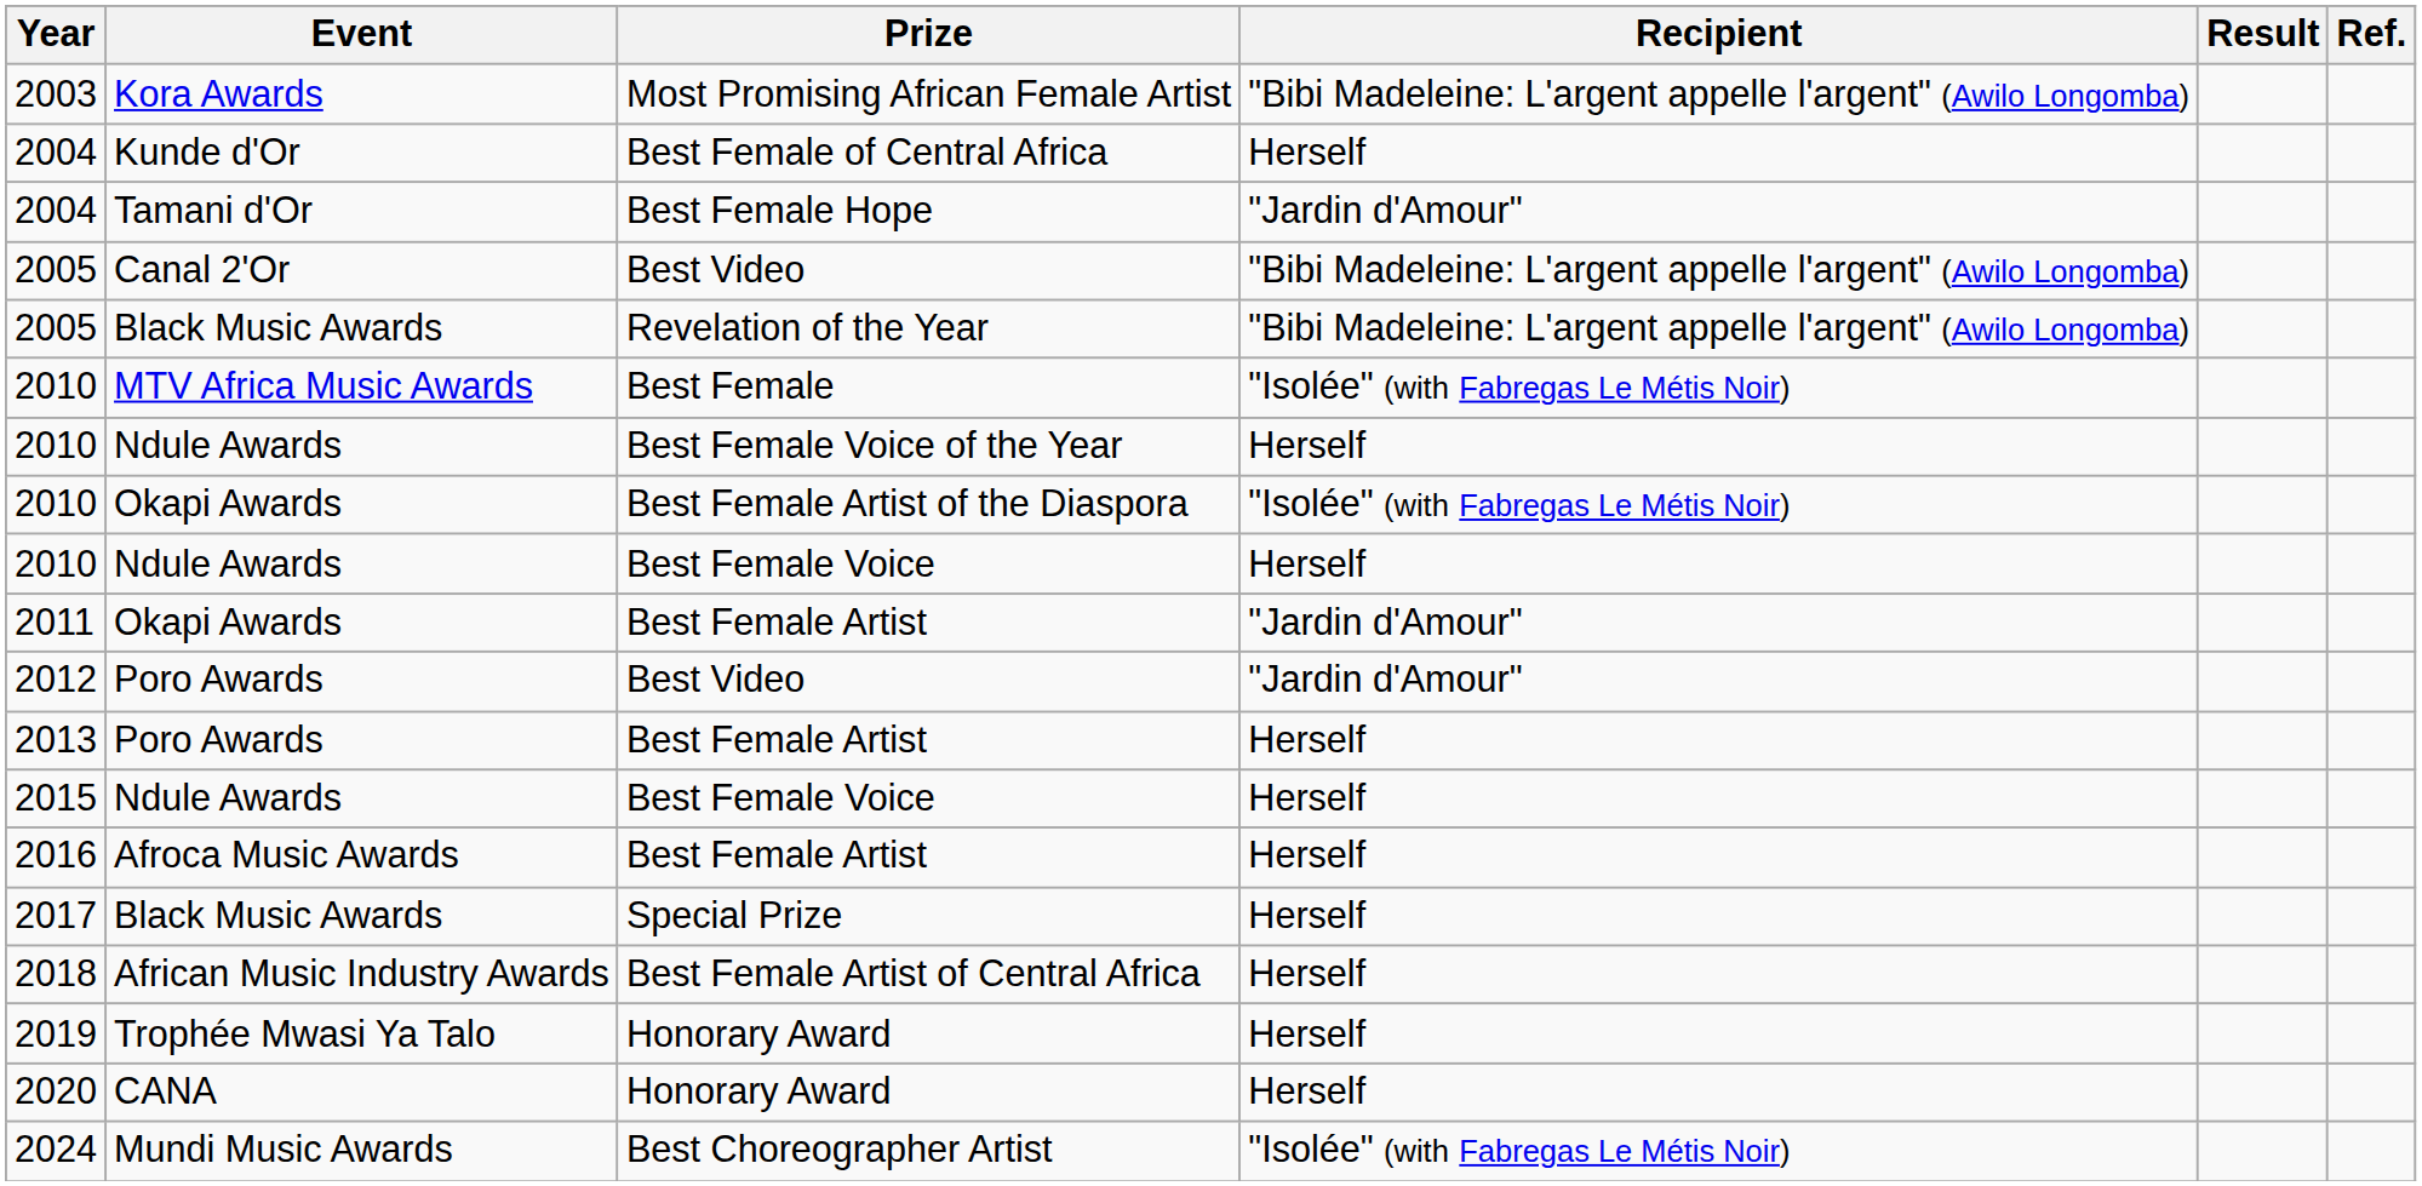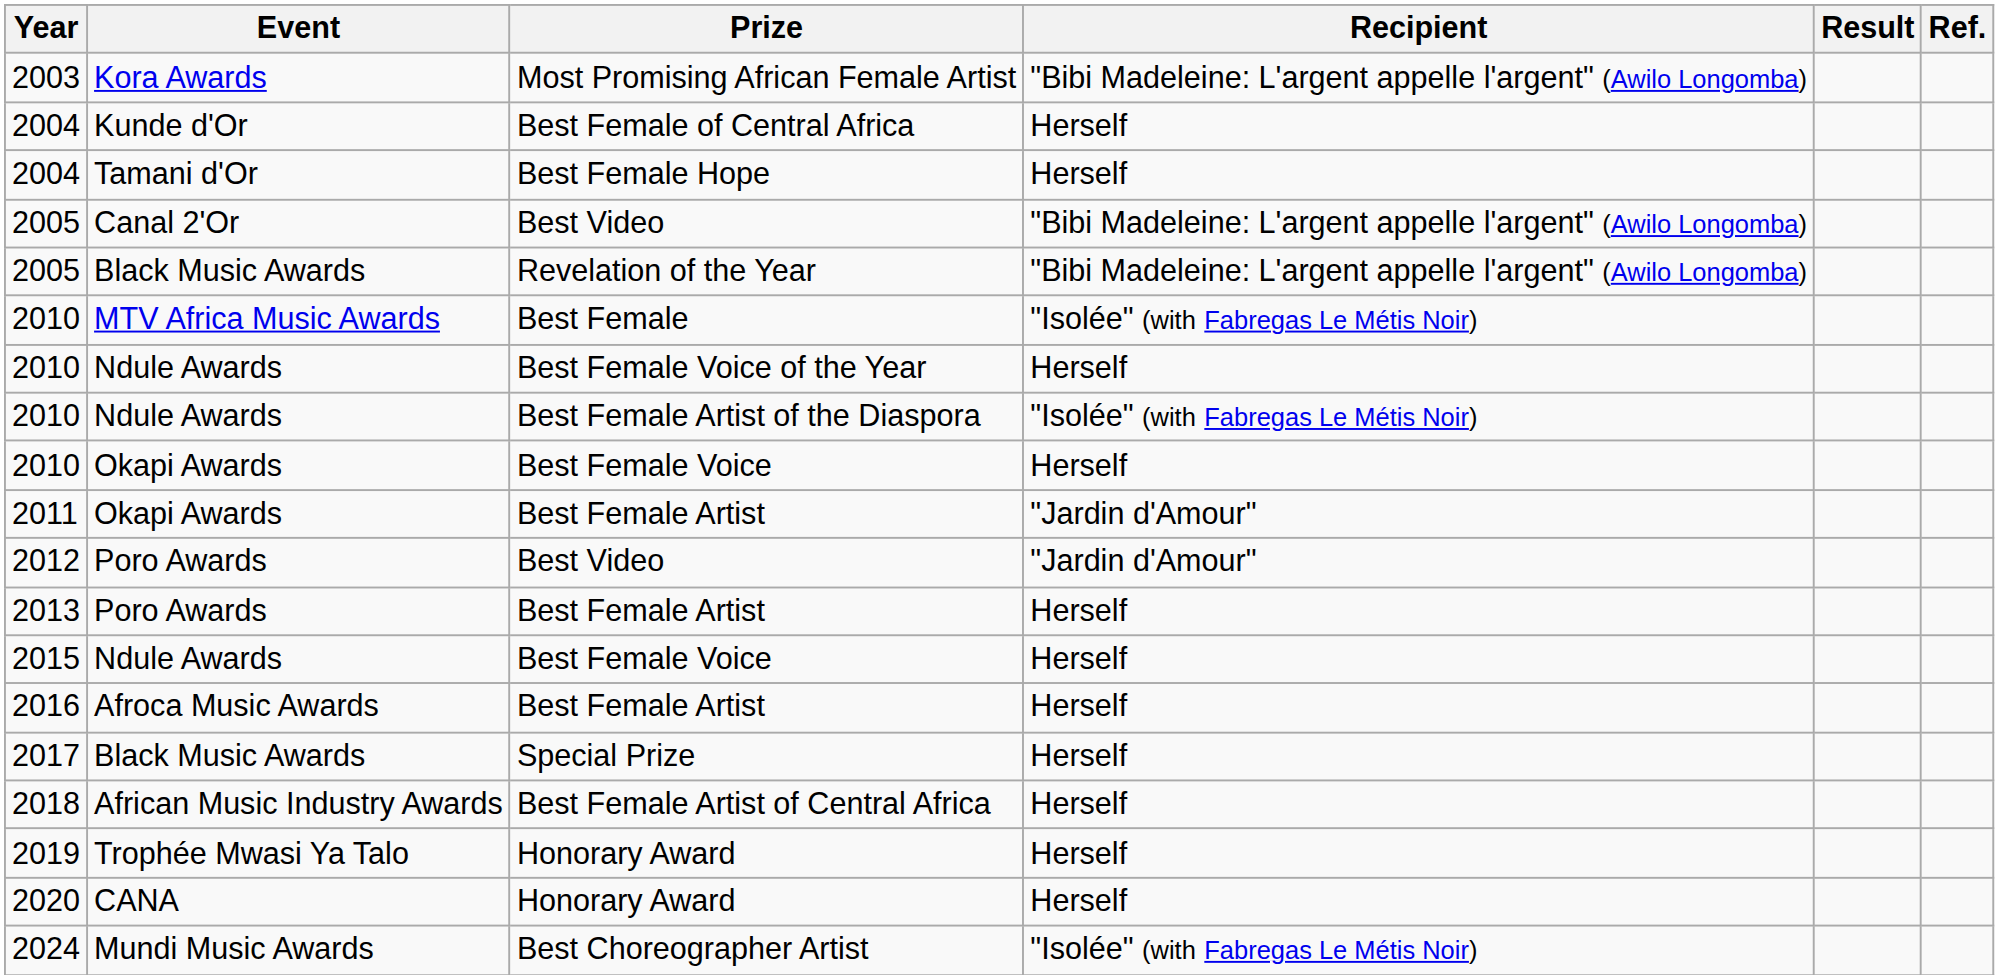2004 / Best Female Hope | Recipient: "Jardin d'Amour" -> Herself
2010 / Best Female Artist of the Diaspora | Event: Okapi Awards -> Ndule Awards
2010 / Best Female Voice | Event: Ndule Awards -> Okapi Awards
